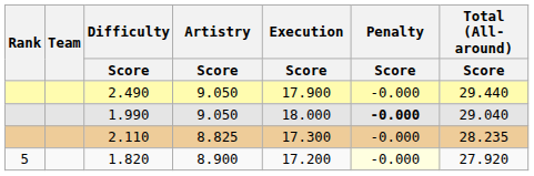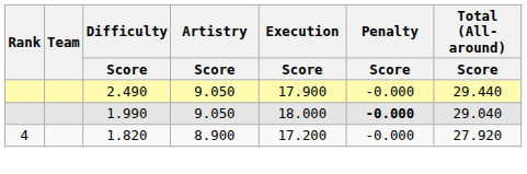- row: 2.110 | 8.825 | 17.300 | -0.000 | 28.235
1.820 | Rank: 5 -> 4
1.820 | Penalty / Score: lightyellow background -> no background
